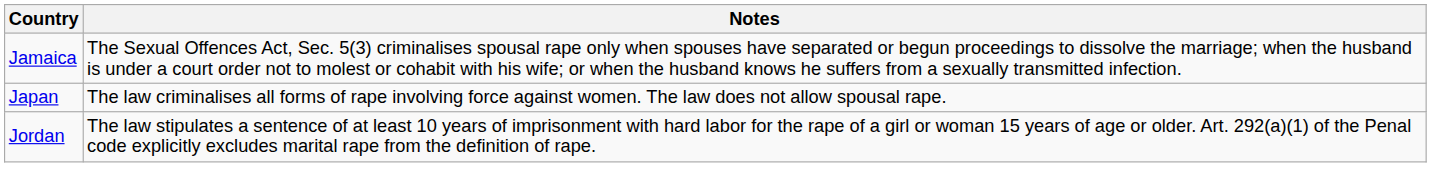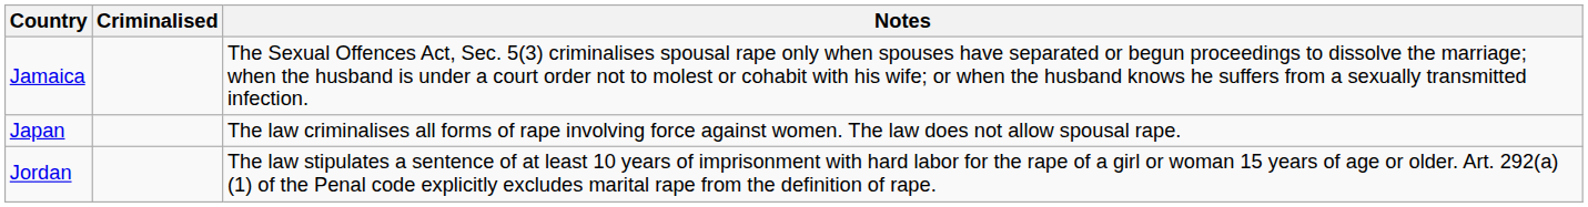+ column: Criminalised
